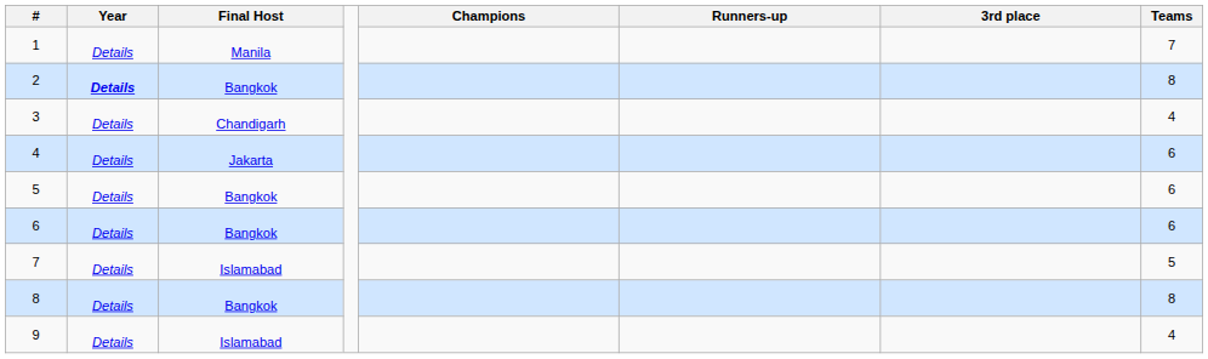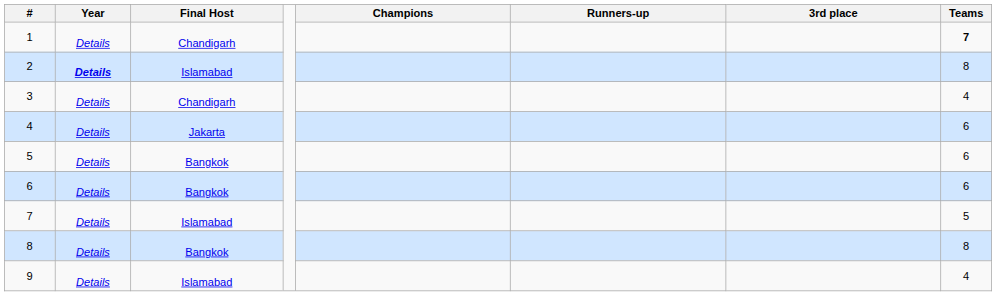1 | Final Host: Manila -> Chandigarh
1 | Teams: normal -> bold
2 | Final Host: Bangkok -> Islamabad
